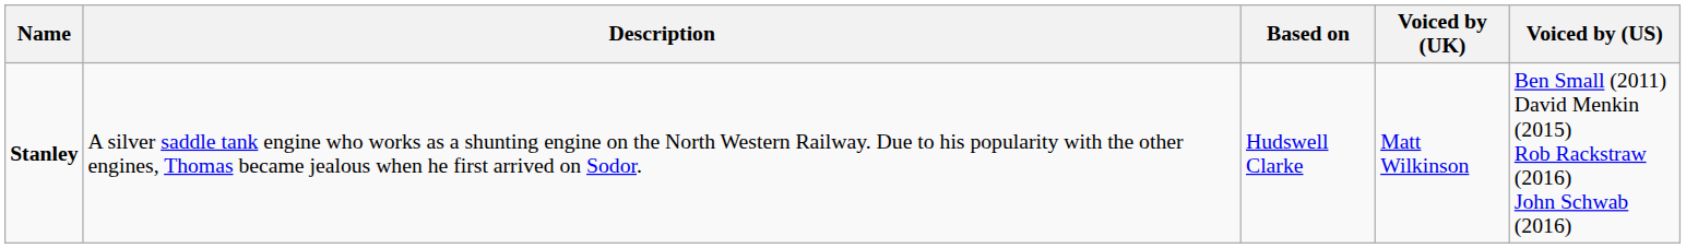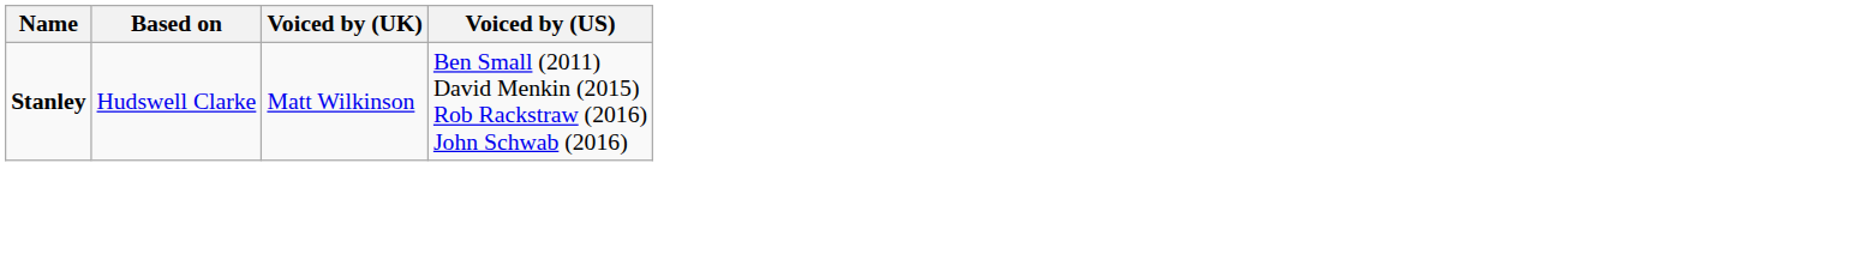- column: Description | A silver saddle tank engine who works as a shunting engine on the North Western Railway. Due to his popularity with the other engines, Thomas became jealous when he first arrived on Sodor.
